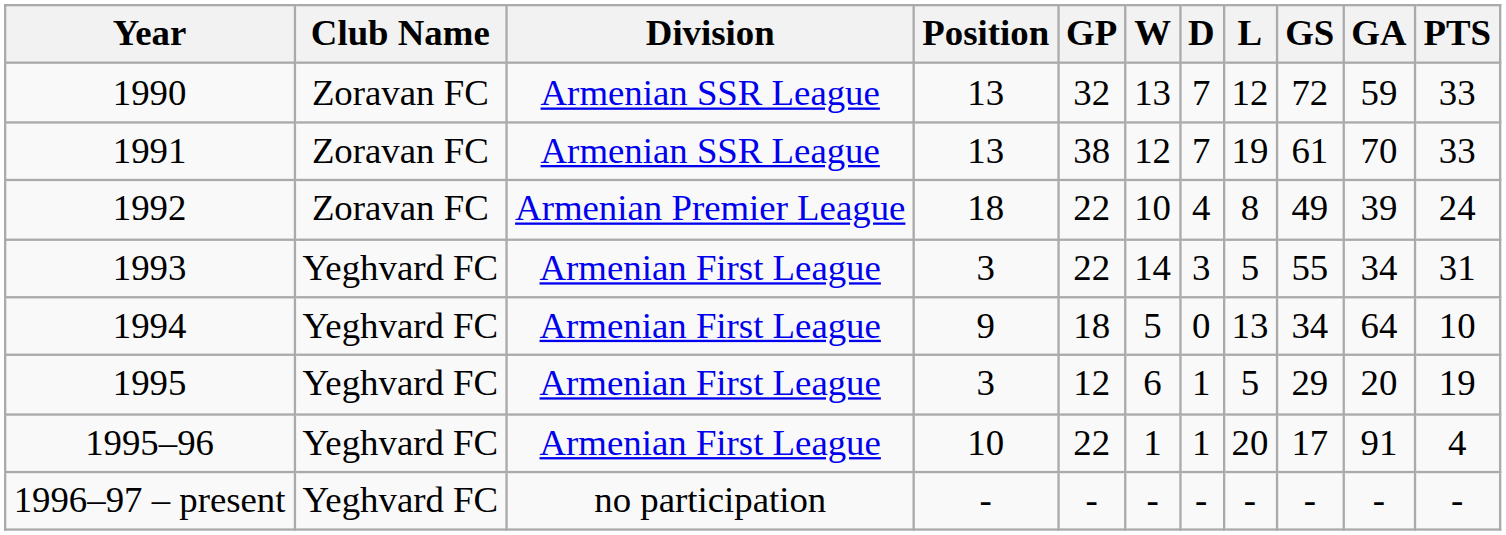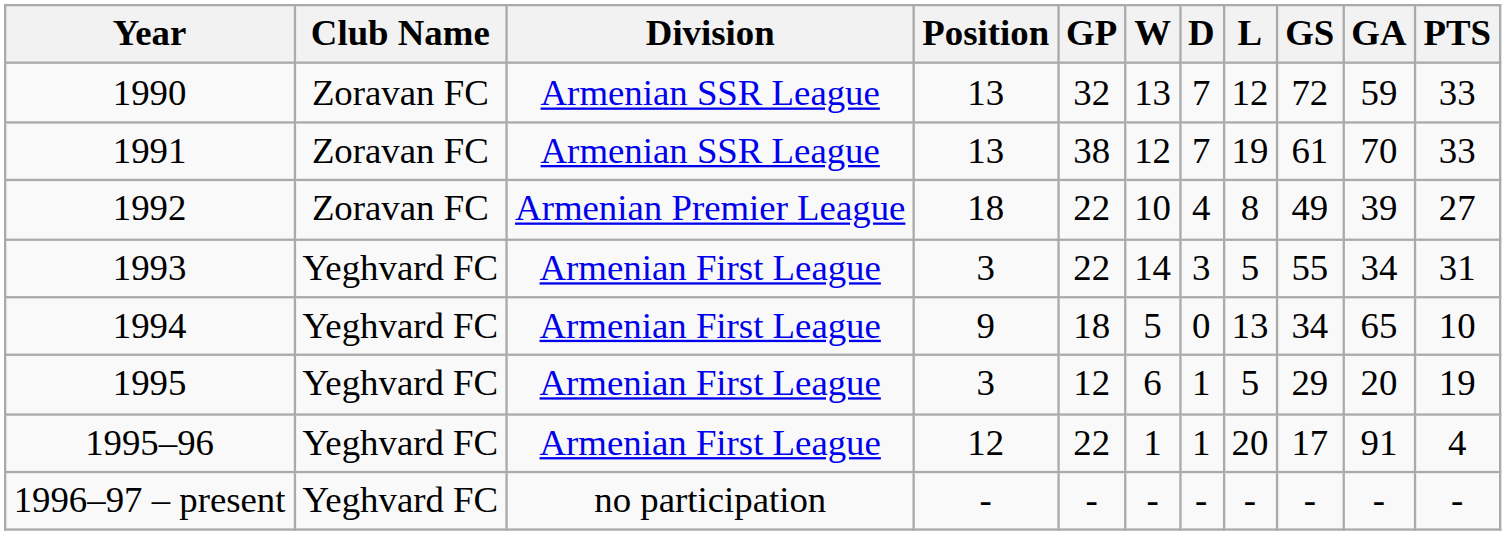1992 | PTS: 24 -> 27
1994 | GA: 64 -> 65
1995–96 | Position: 10 -> 12
